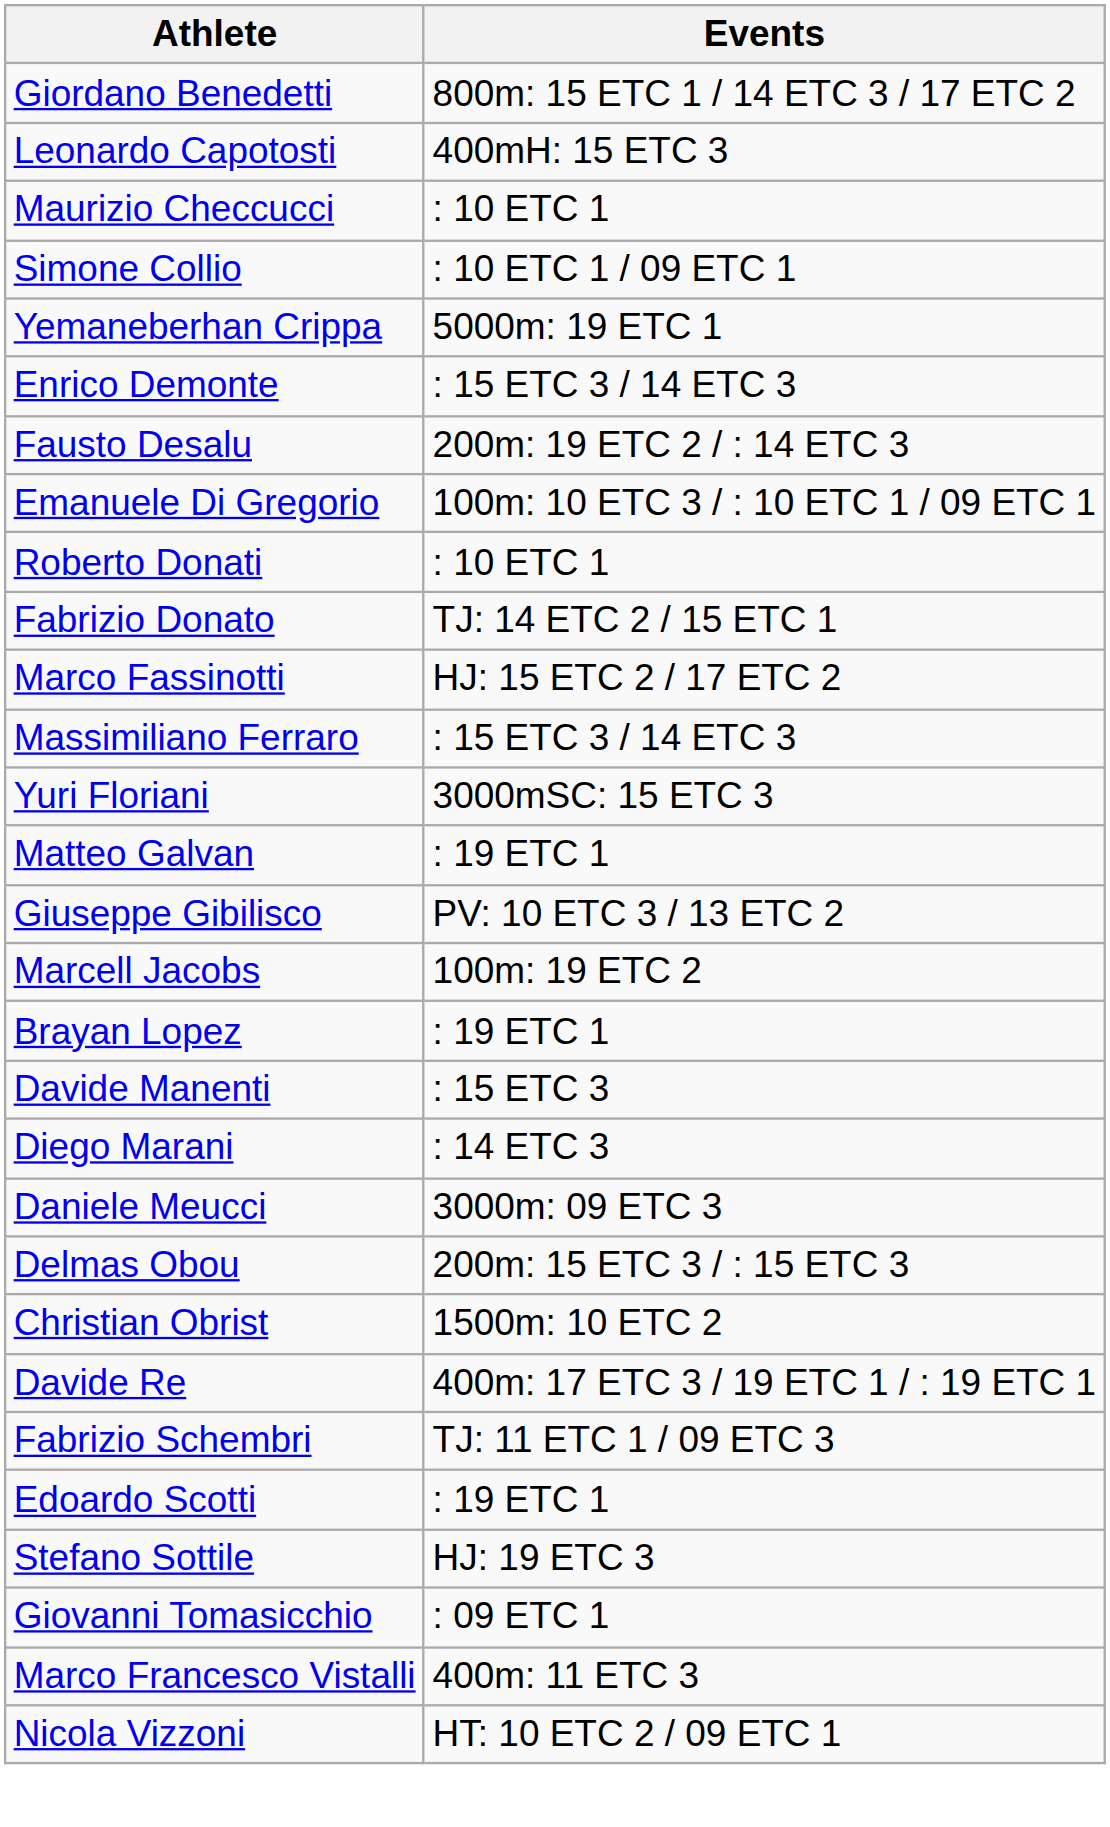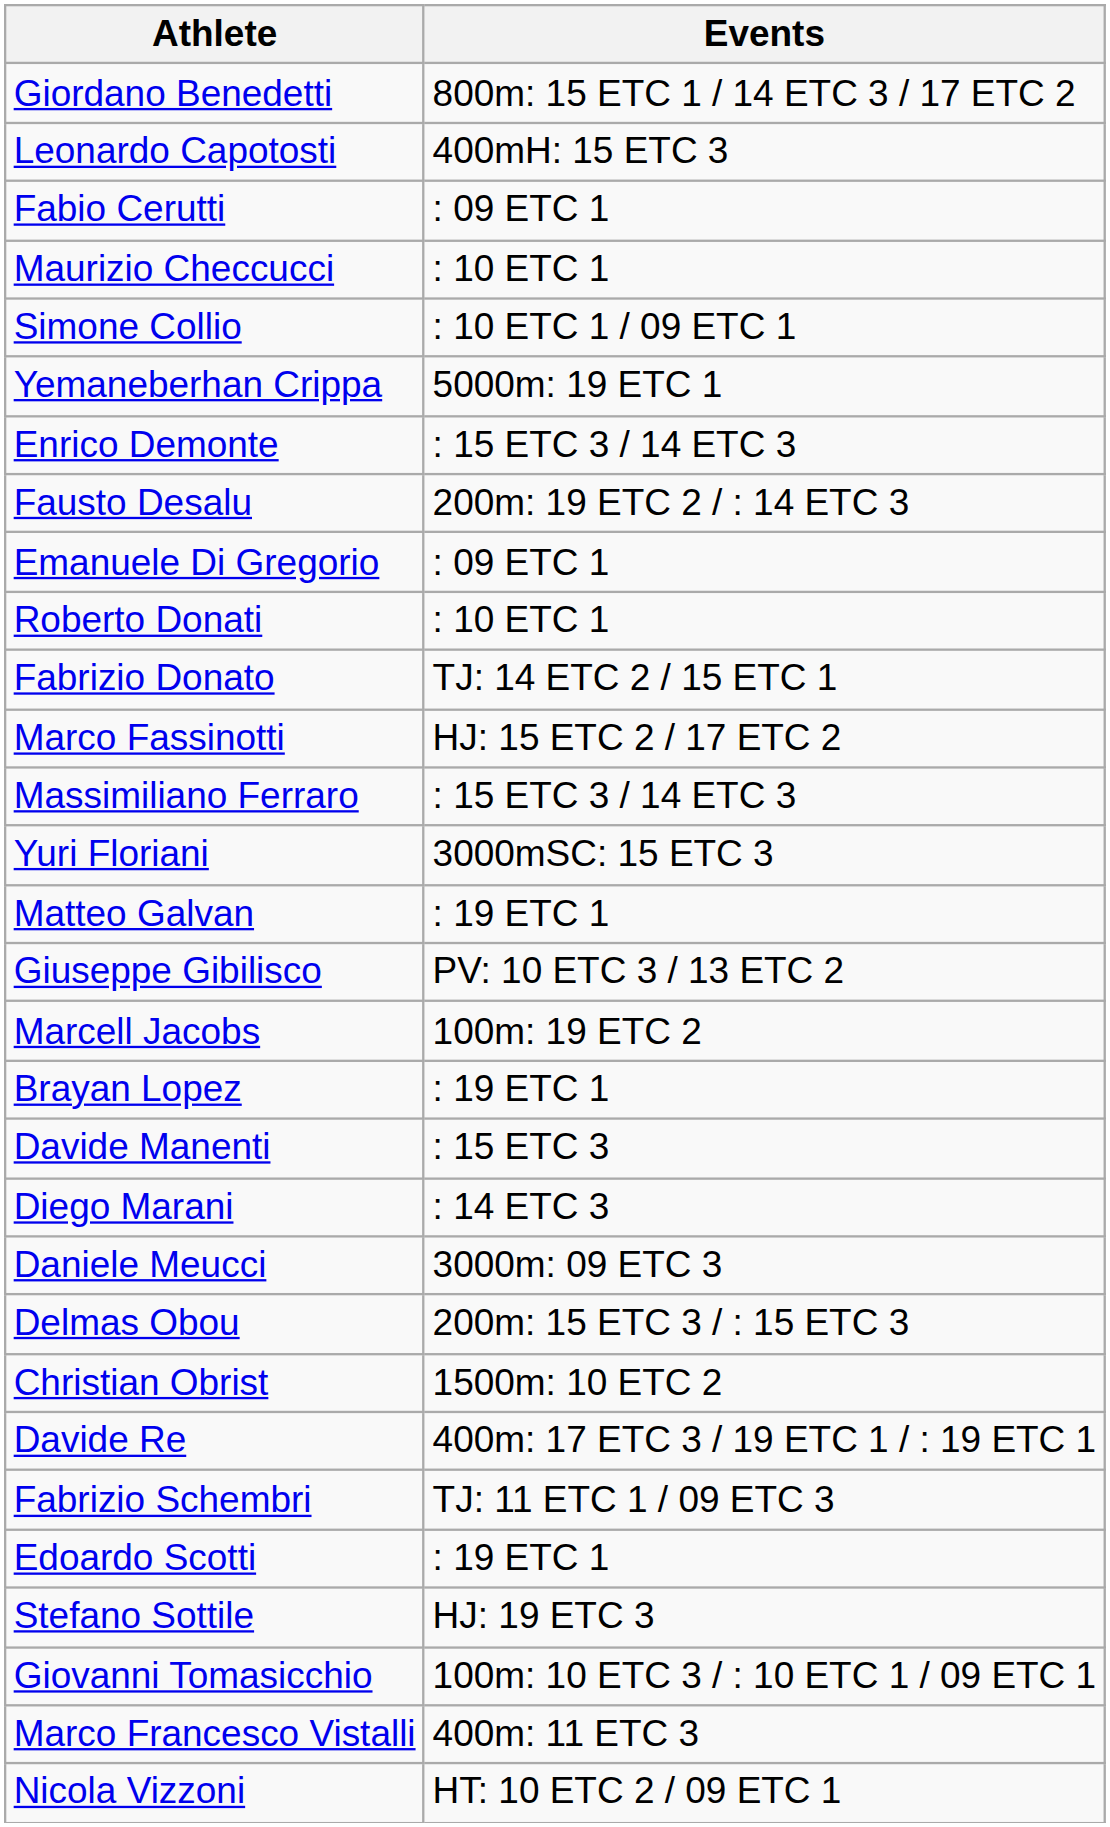+ row: Fabio Cerutti | : 09 ETC 1
Emanuele Di Gregorio | Events: 100m: 10 ETC 3 / : 10 ETC 1 / 09 ETC 1 -> : 09 ETC 1
Giovanni Tomasicchio | Events: : 09 ETC 1 -> 100m: 10 ETC 3 / : 10 ETC 1 / 09 ETC 1
